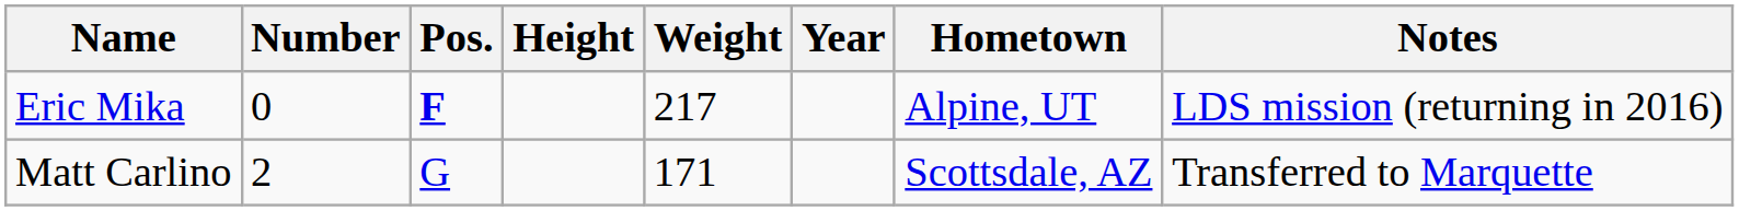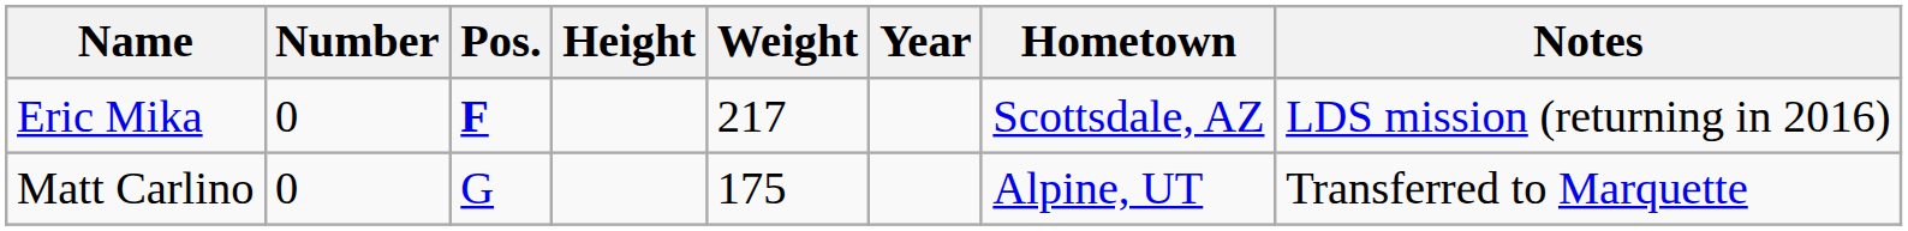Eric Mika | Hometown: Alpine, UT -> Scottsdale, AZ
Matt Carlino | Number: 2 -> 0
Matt Carlino | Weight: 171 -> 175
Matt Carlino | Hometown: Scottsdale, AZ -> Alpine, UT
